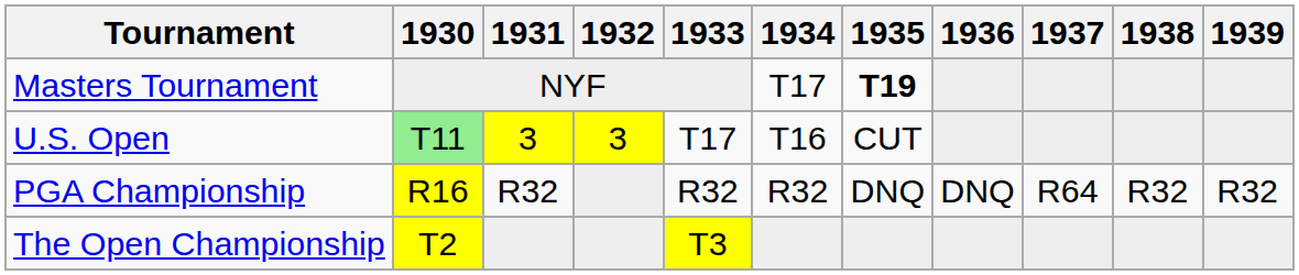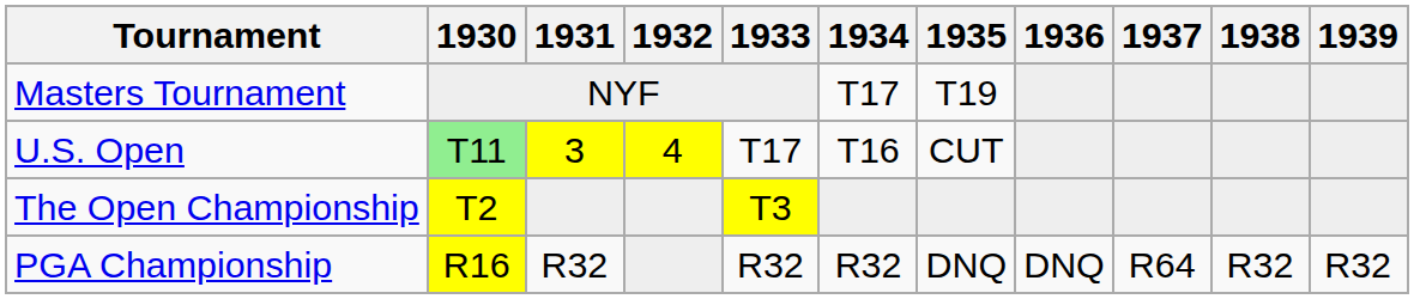Masters Tournament | 1935: bold -> normal
U.S. Open | 1932: 3 -> 4
rows swapped: The Open Championship <-> PGA Championship
